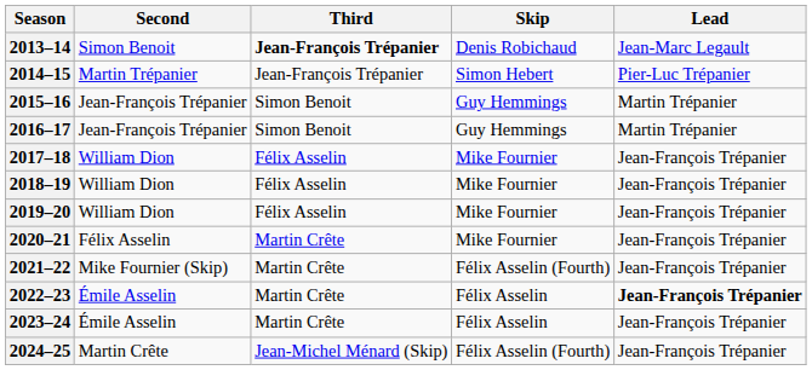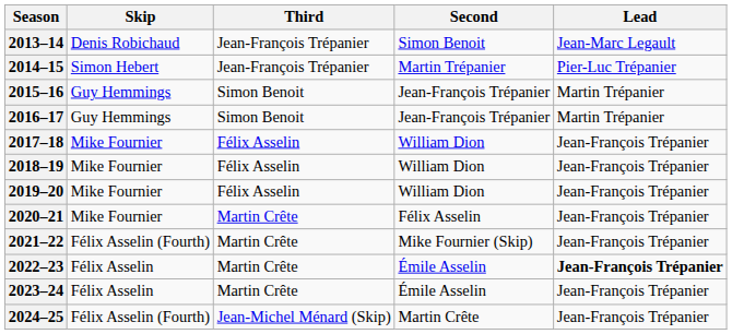columns swapped: Skip <-> Second
2013–14 | Third: bold -> normal
